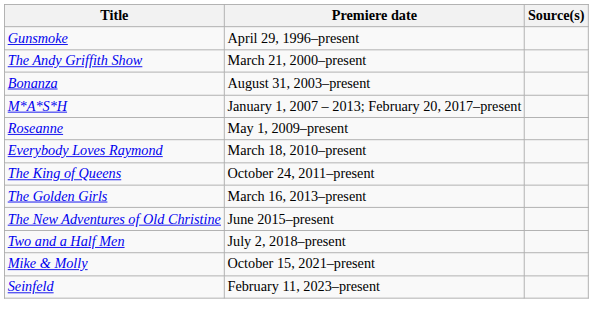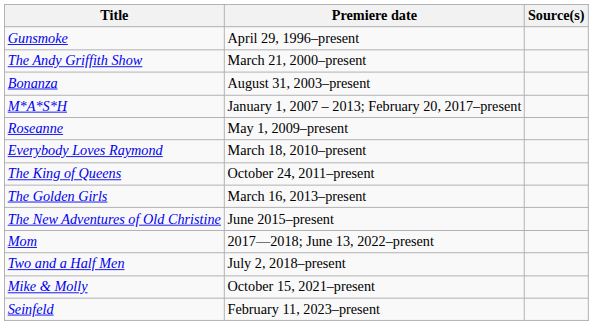+ row: Mom | 2017—2018; June 13, 2022–present
